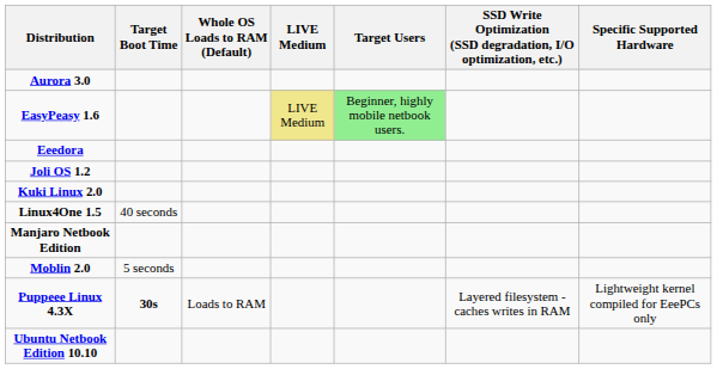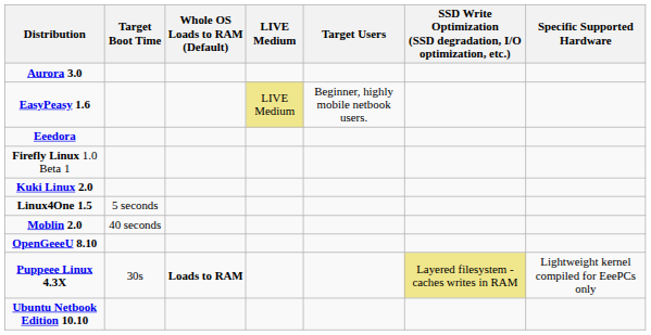EasyPeasy 1.6 | Target Users: lightgreen background -> no background
+ row: Firefly Linux 1.0 Beta 1
- row: Joli OS 1.2
Linux4One 1.5 | Target Boot Time: 40 seconds -> 5 seconds
- row: Manjaro Netbook Edition
Moblin 2.0 | Target Boot Time: 5 seconds -> 40 seconds
+ row: OpenGeeeU 8.10
Puppeee Linux 4.3X | Target Boot Time: bold -> normal
Puppeee Linux 4.3X | Whole OS Loads to RAM (Default): normal -> bold
Puppeee Linux 4.3X | column 6: no background -> khaki background
